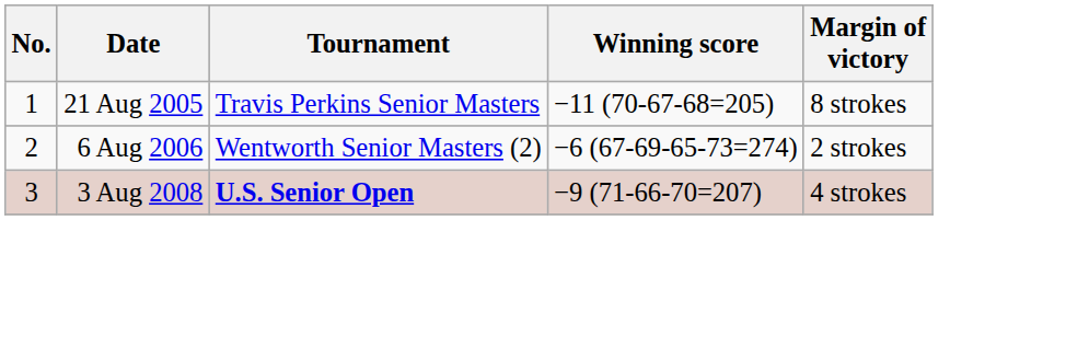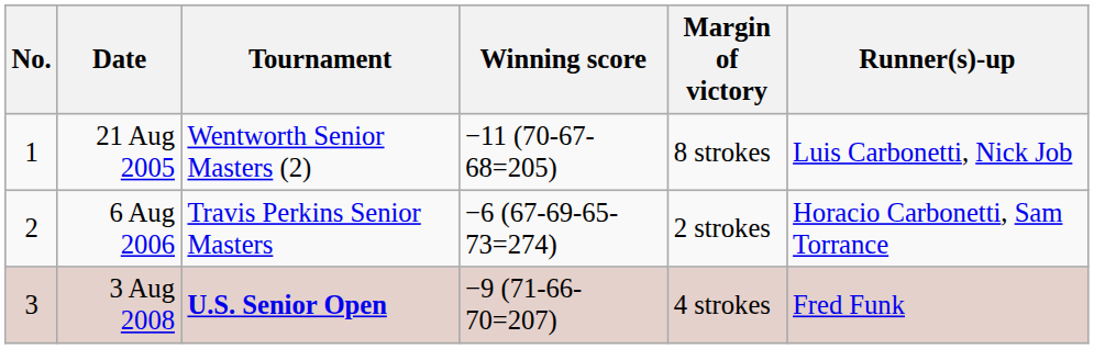+ column: Runner(s)-up | Luis Carbonetti, Nick Job | Horacio Carbonetti, Sam Torrance | Fred Funk
21 Aug 2005 | Tournament: Travis Perkins Senior Masters -> Wentworth Senior Masters (2)
6 Aug 2006 | Tournament: Wentworth Senior Masters (2) -> Travis Perkins Senior Masters
